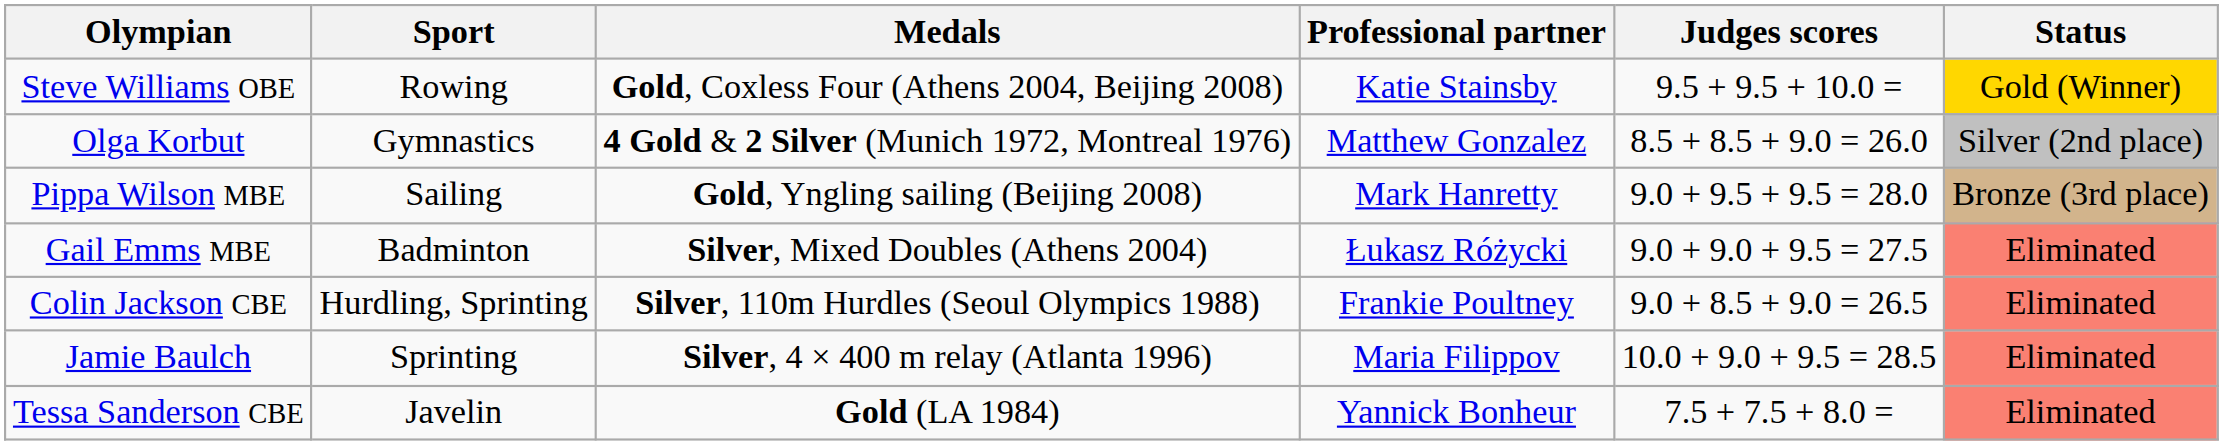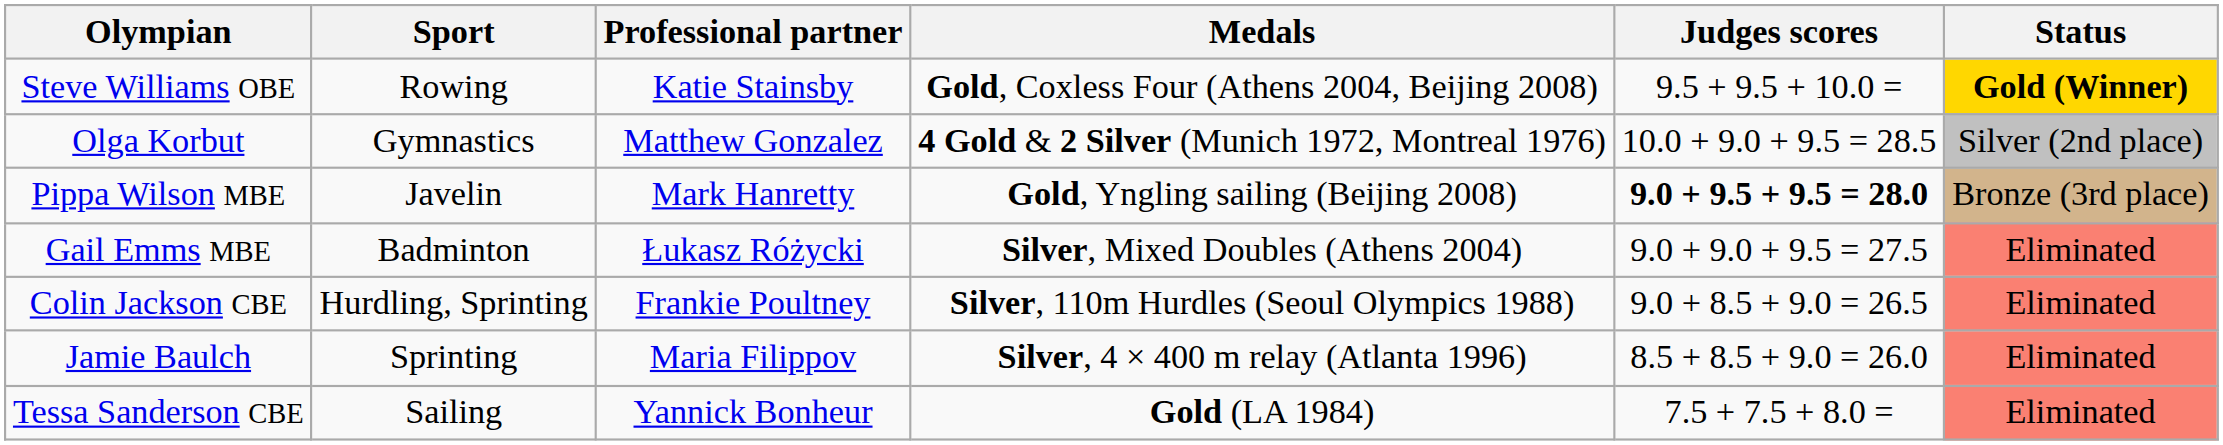columns swapped: Medals <-> Professional partner
Steve Williams OBE | Status: normal -> bold
Olga Korbut | Judges scores: 8.5 + 8.5 + 9.0 = 26.0 -> 10.0 + 9.0 + 9.5 = 28.5
Pippa Wilson MBE | Sport: Sailing -> Javelin
Pippa Wilson MBE | Judges scores: normal -> bold
Jamie Baulch | Judges scores: 10.0 + 9.0 + 9.5 = 28.5 -> 8.5 + 8.5 + 9.0 = 26.0
Tessa Sanderson CBE | Sport: Javelin -> Sailing
